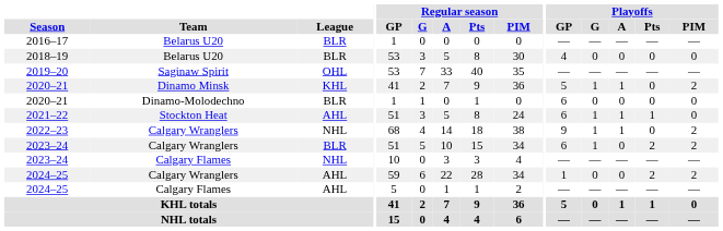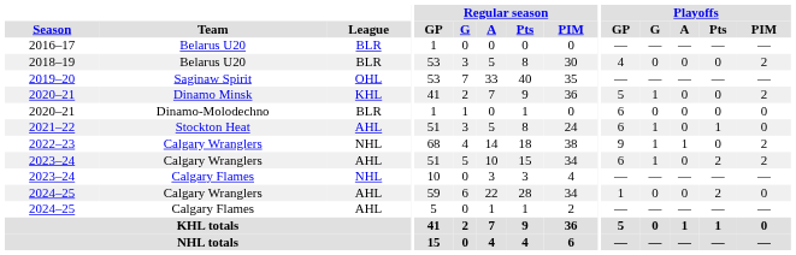2018–19 | Playoffs / PIM: 0 -> 2
2020–21 / Dinamo Minsk | Playoffs / A: 1 -> 0
2021–22 | Playoffs / A: 1 -> 0
2023–24 / Calgary Wranglers | League: BLR -> AHL
2024–25 / Calgary Wranglers | Playoffs / PIM: 2 -> 0
